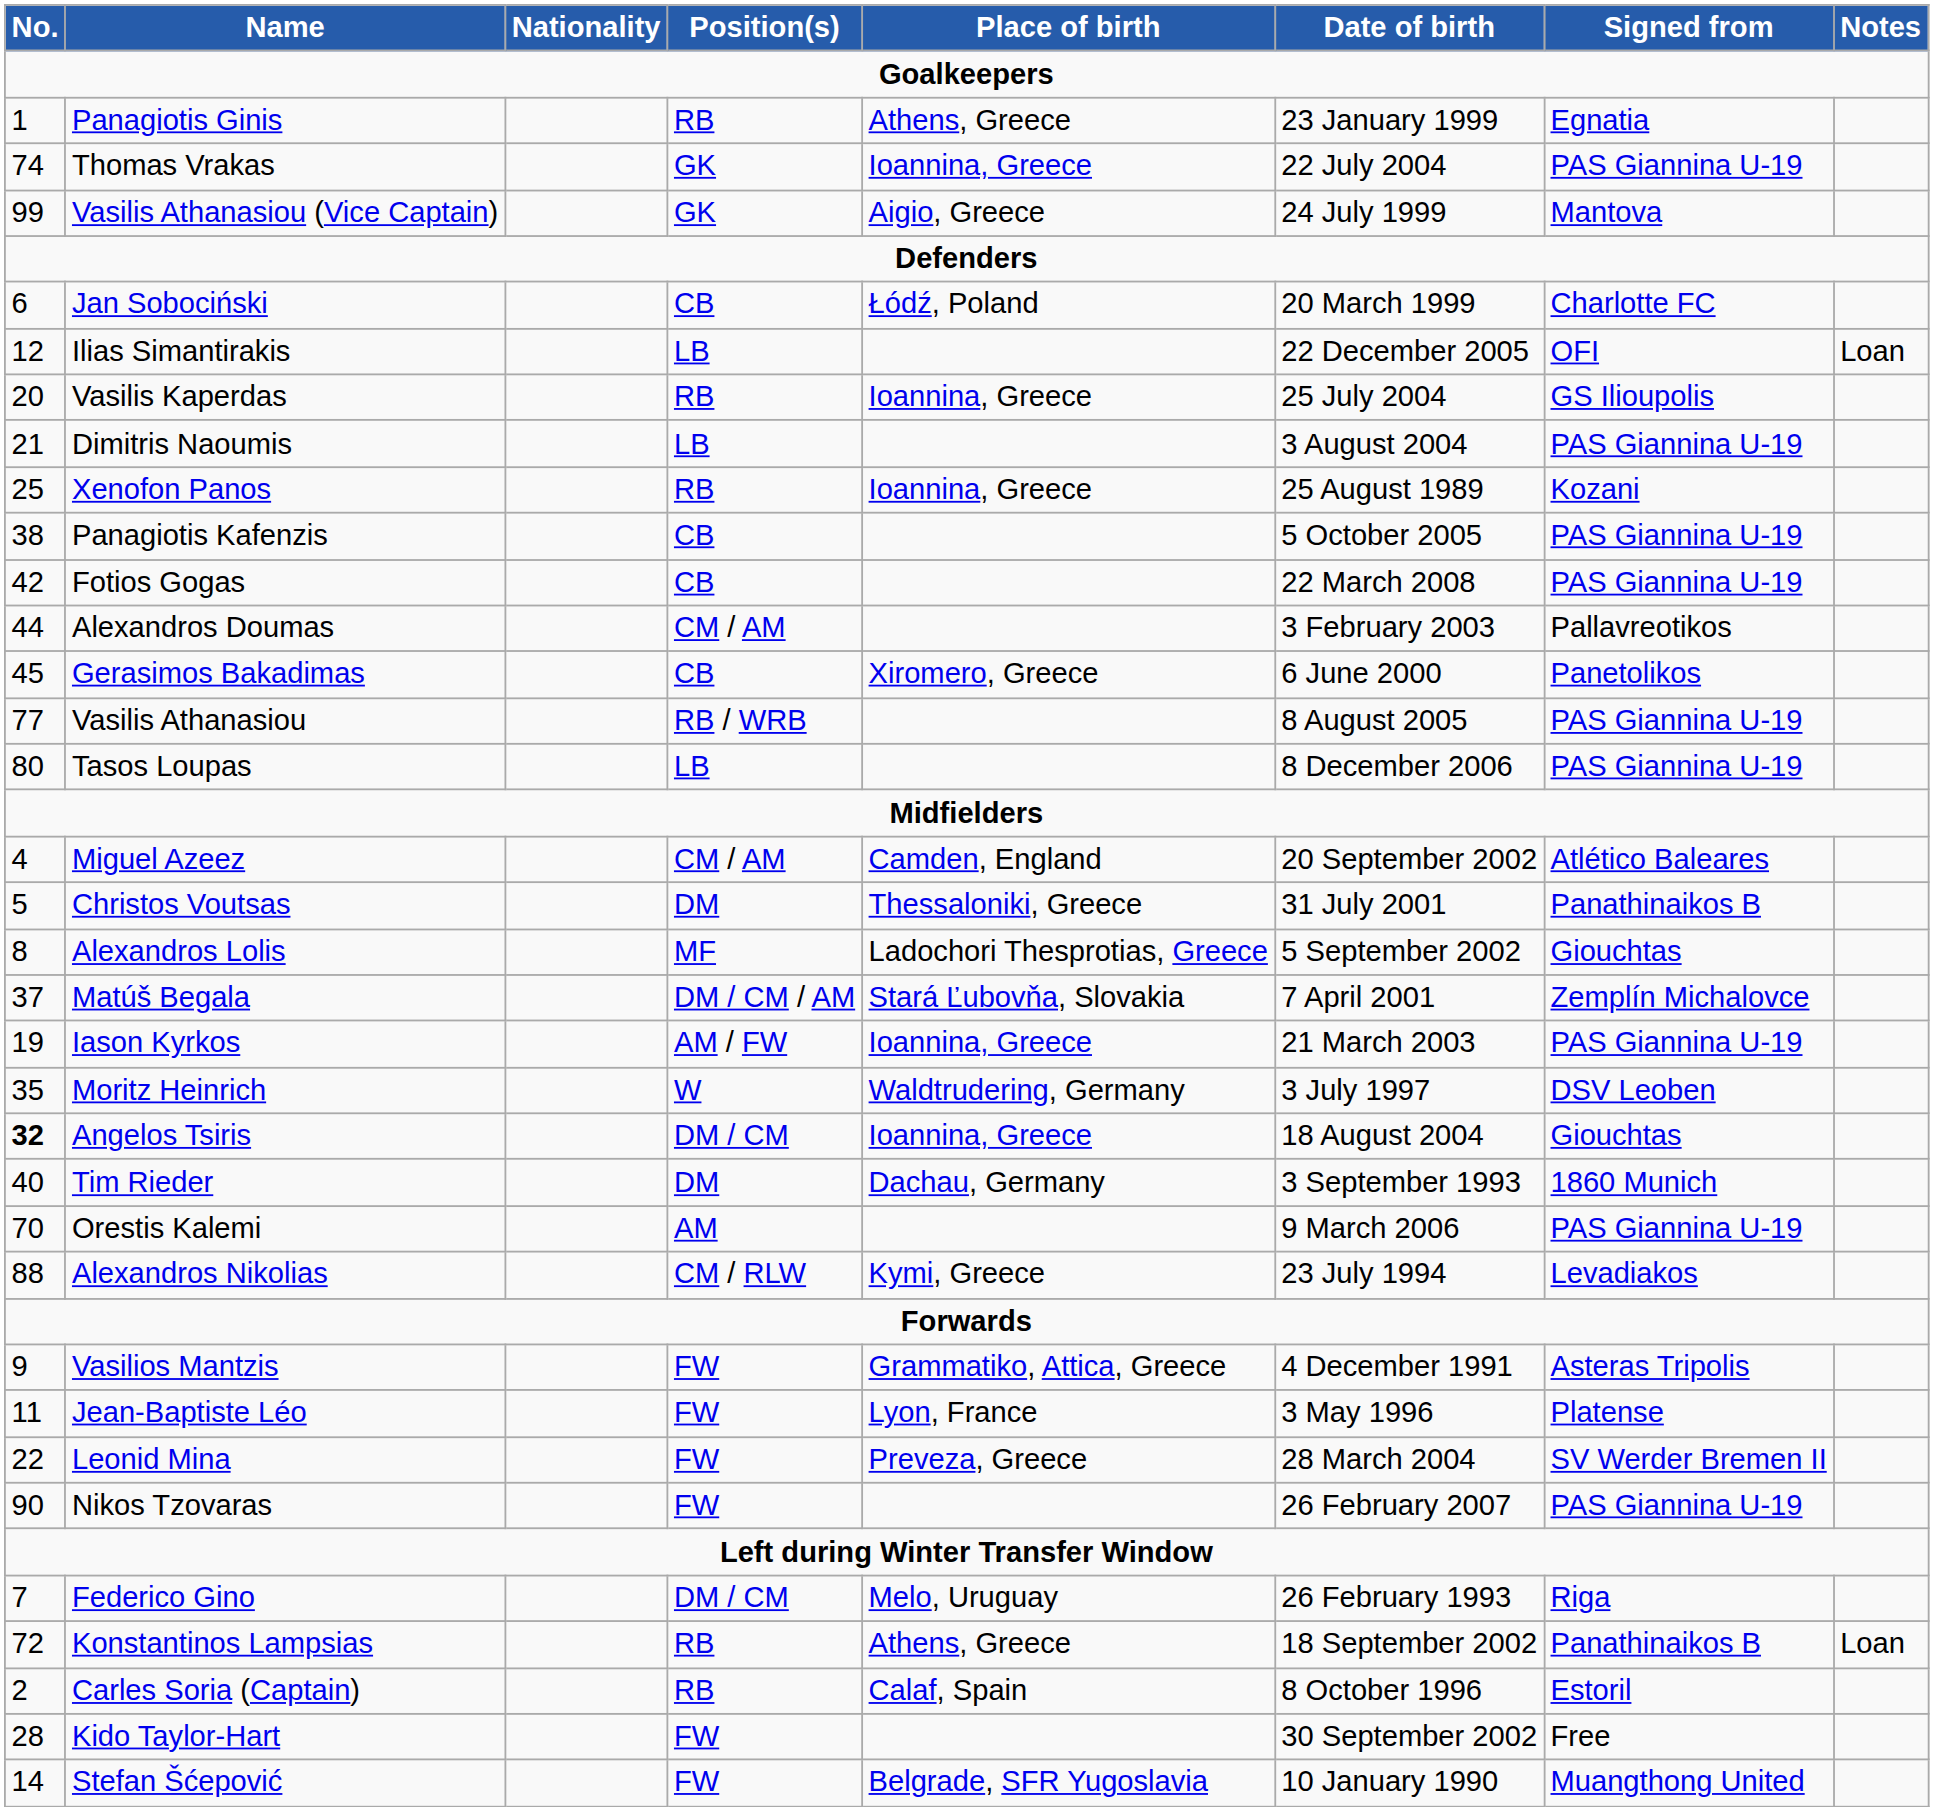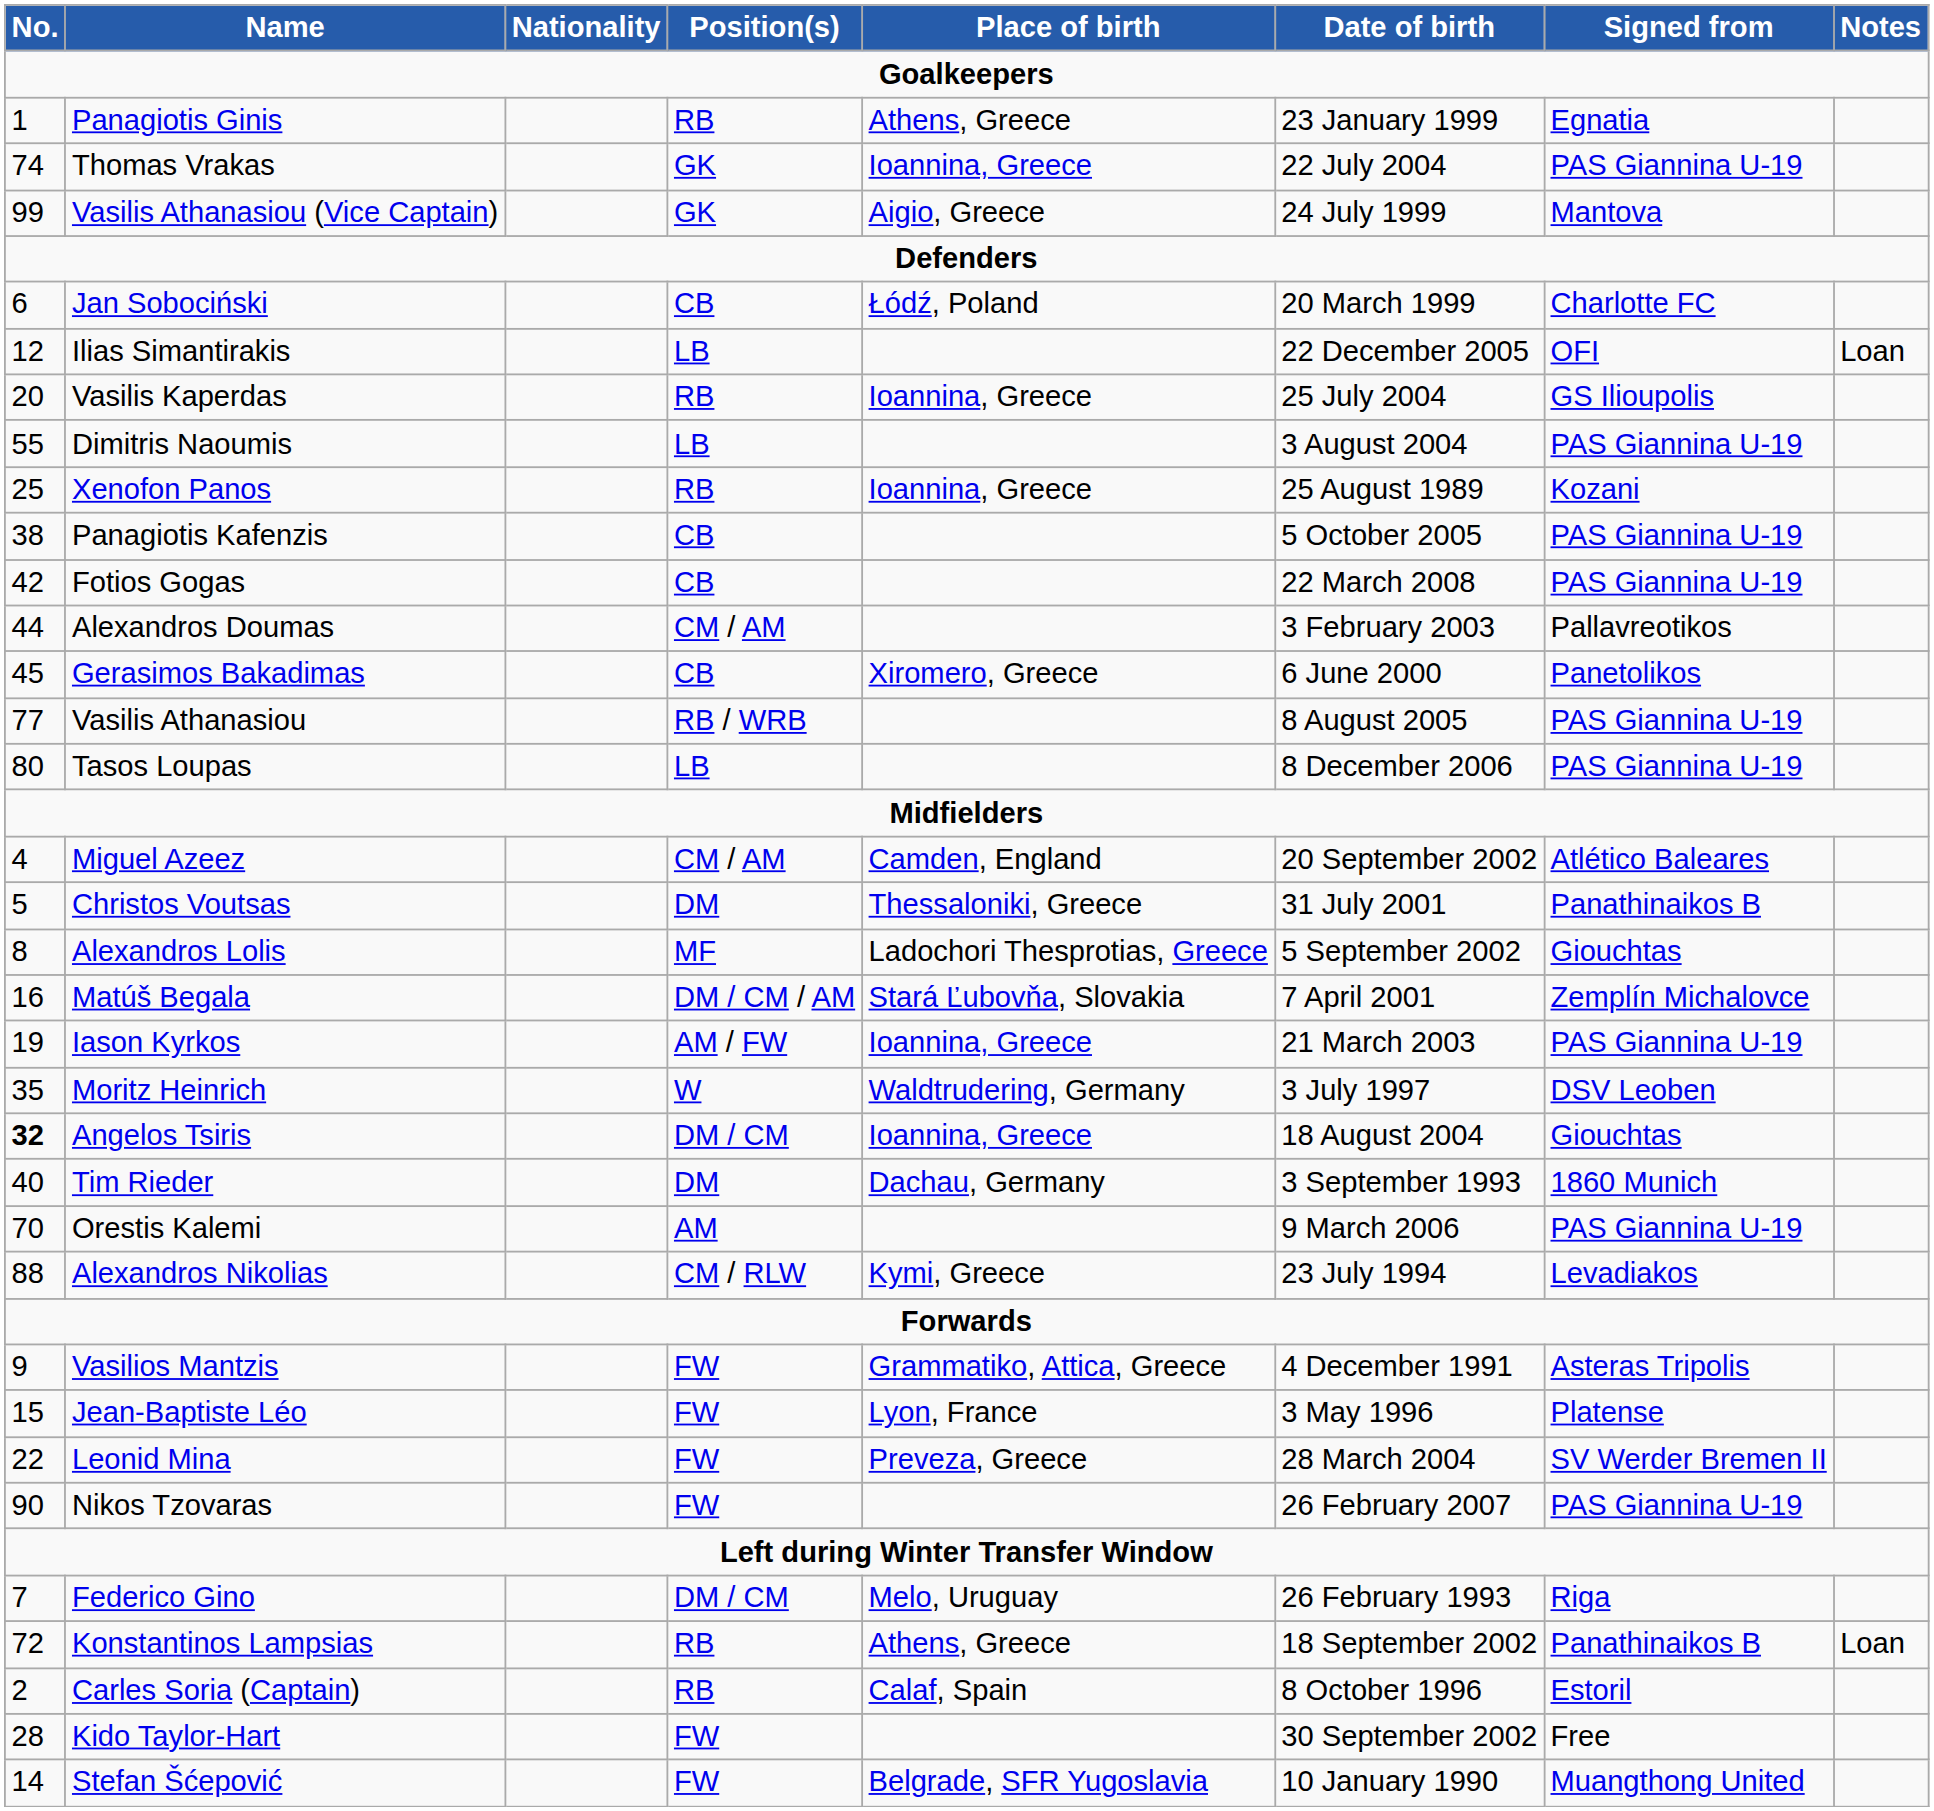Dimitris Naoumis | No.: 21 -> 55
Matúš Begala | No.: 37 -> 16
Jean-Baptiste Léo | No.: 11 -> 15
